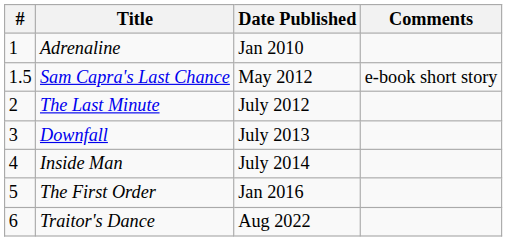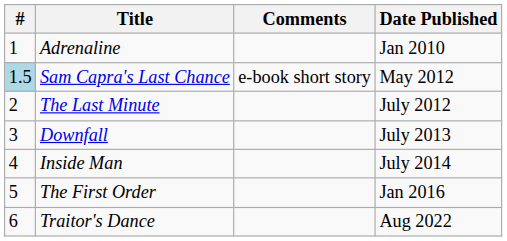columns swapped: Date Published <-> Comments
Sam Capra's Last Chance | #: no background -> lightblue background
